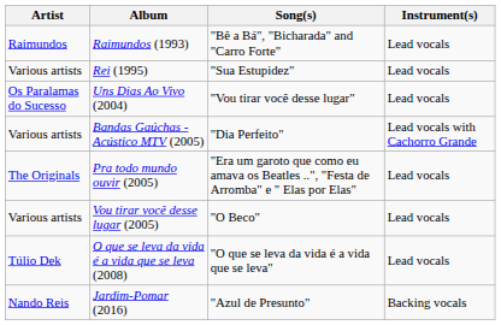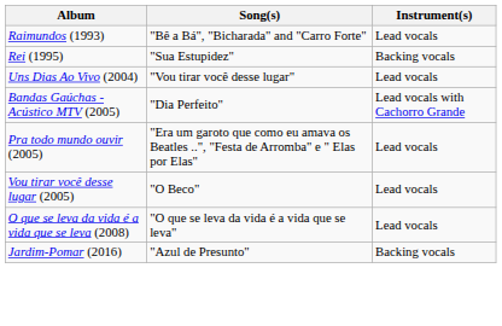- column: Artist | Raimundos | Various artists | Os Paralamas do Sucesso | Various artists | The Originals | Various artists | Túlio Dek | Nando Reis
Rei (1995) | Instrument(s): Lead vocals -> Backing vocals
